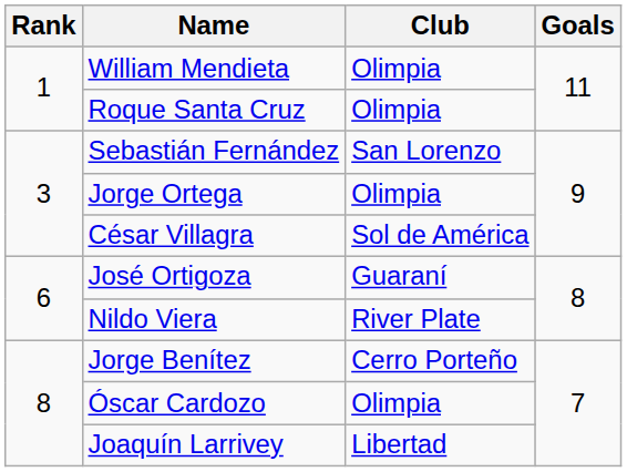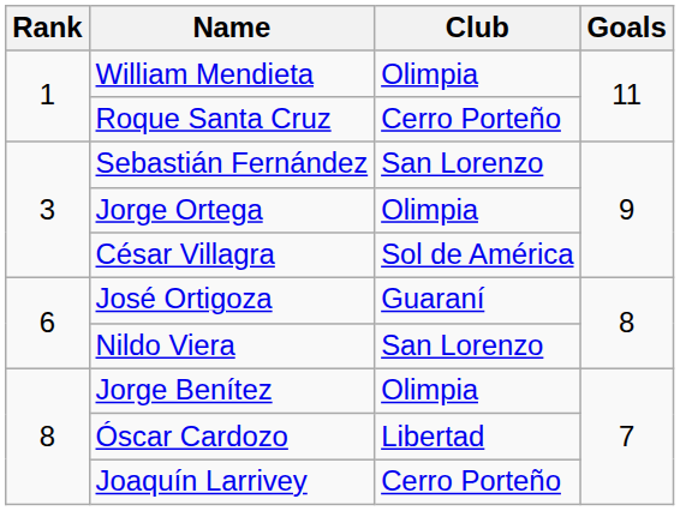Roque Santa Cruz | Club: Olimpia -> Cerro Porteño
Nildo Viera | Club: River Plate -> San Lorenzo
Jorge Benítez | Club: Cerro Porteño -> Olimpia
Óscar Cardozo | Club: Olimpia -> Libertad
Joaquín Larrivey | Club: Libertad -> Cerro Porteño
